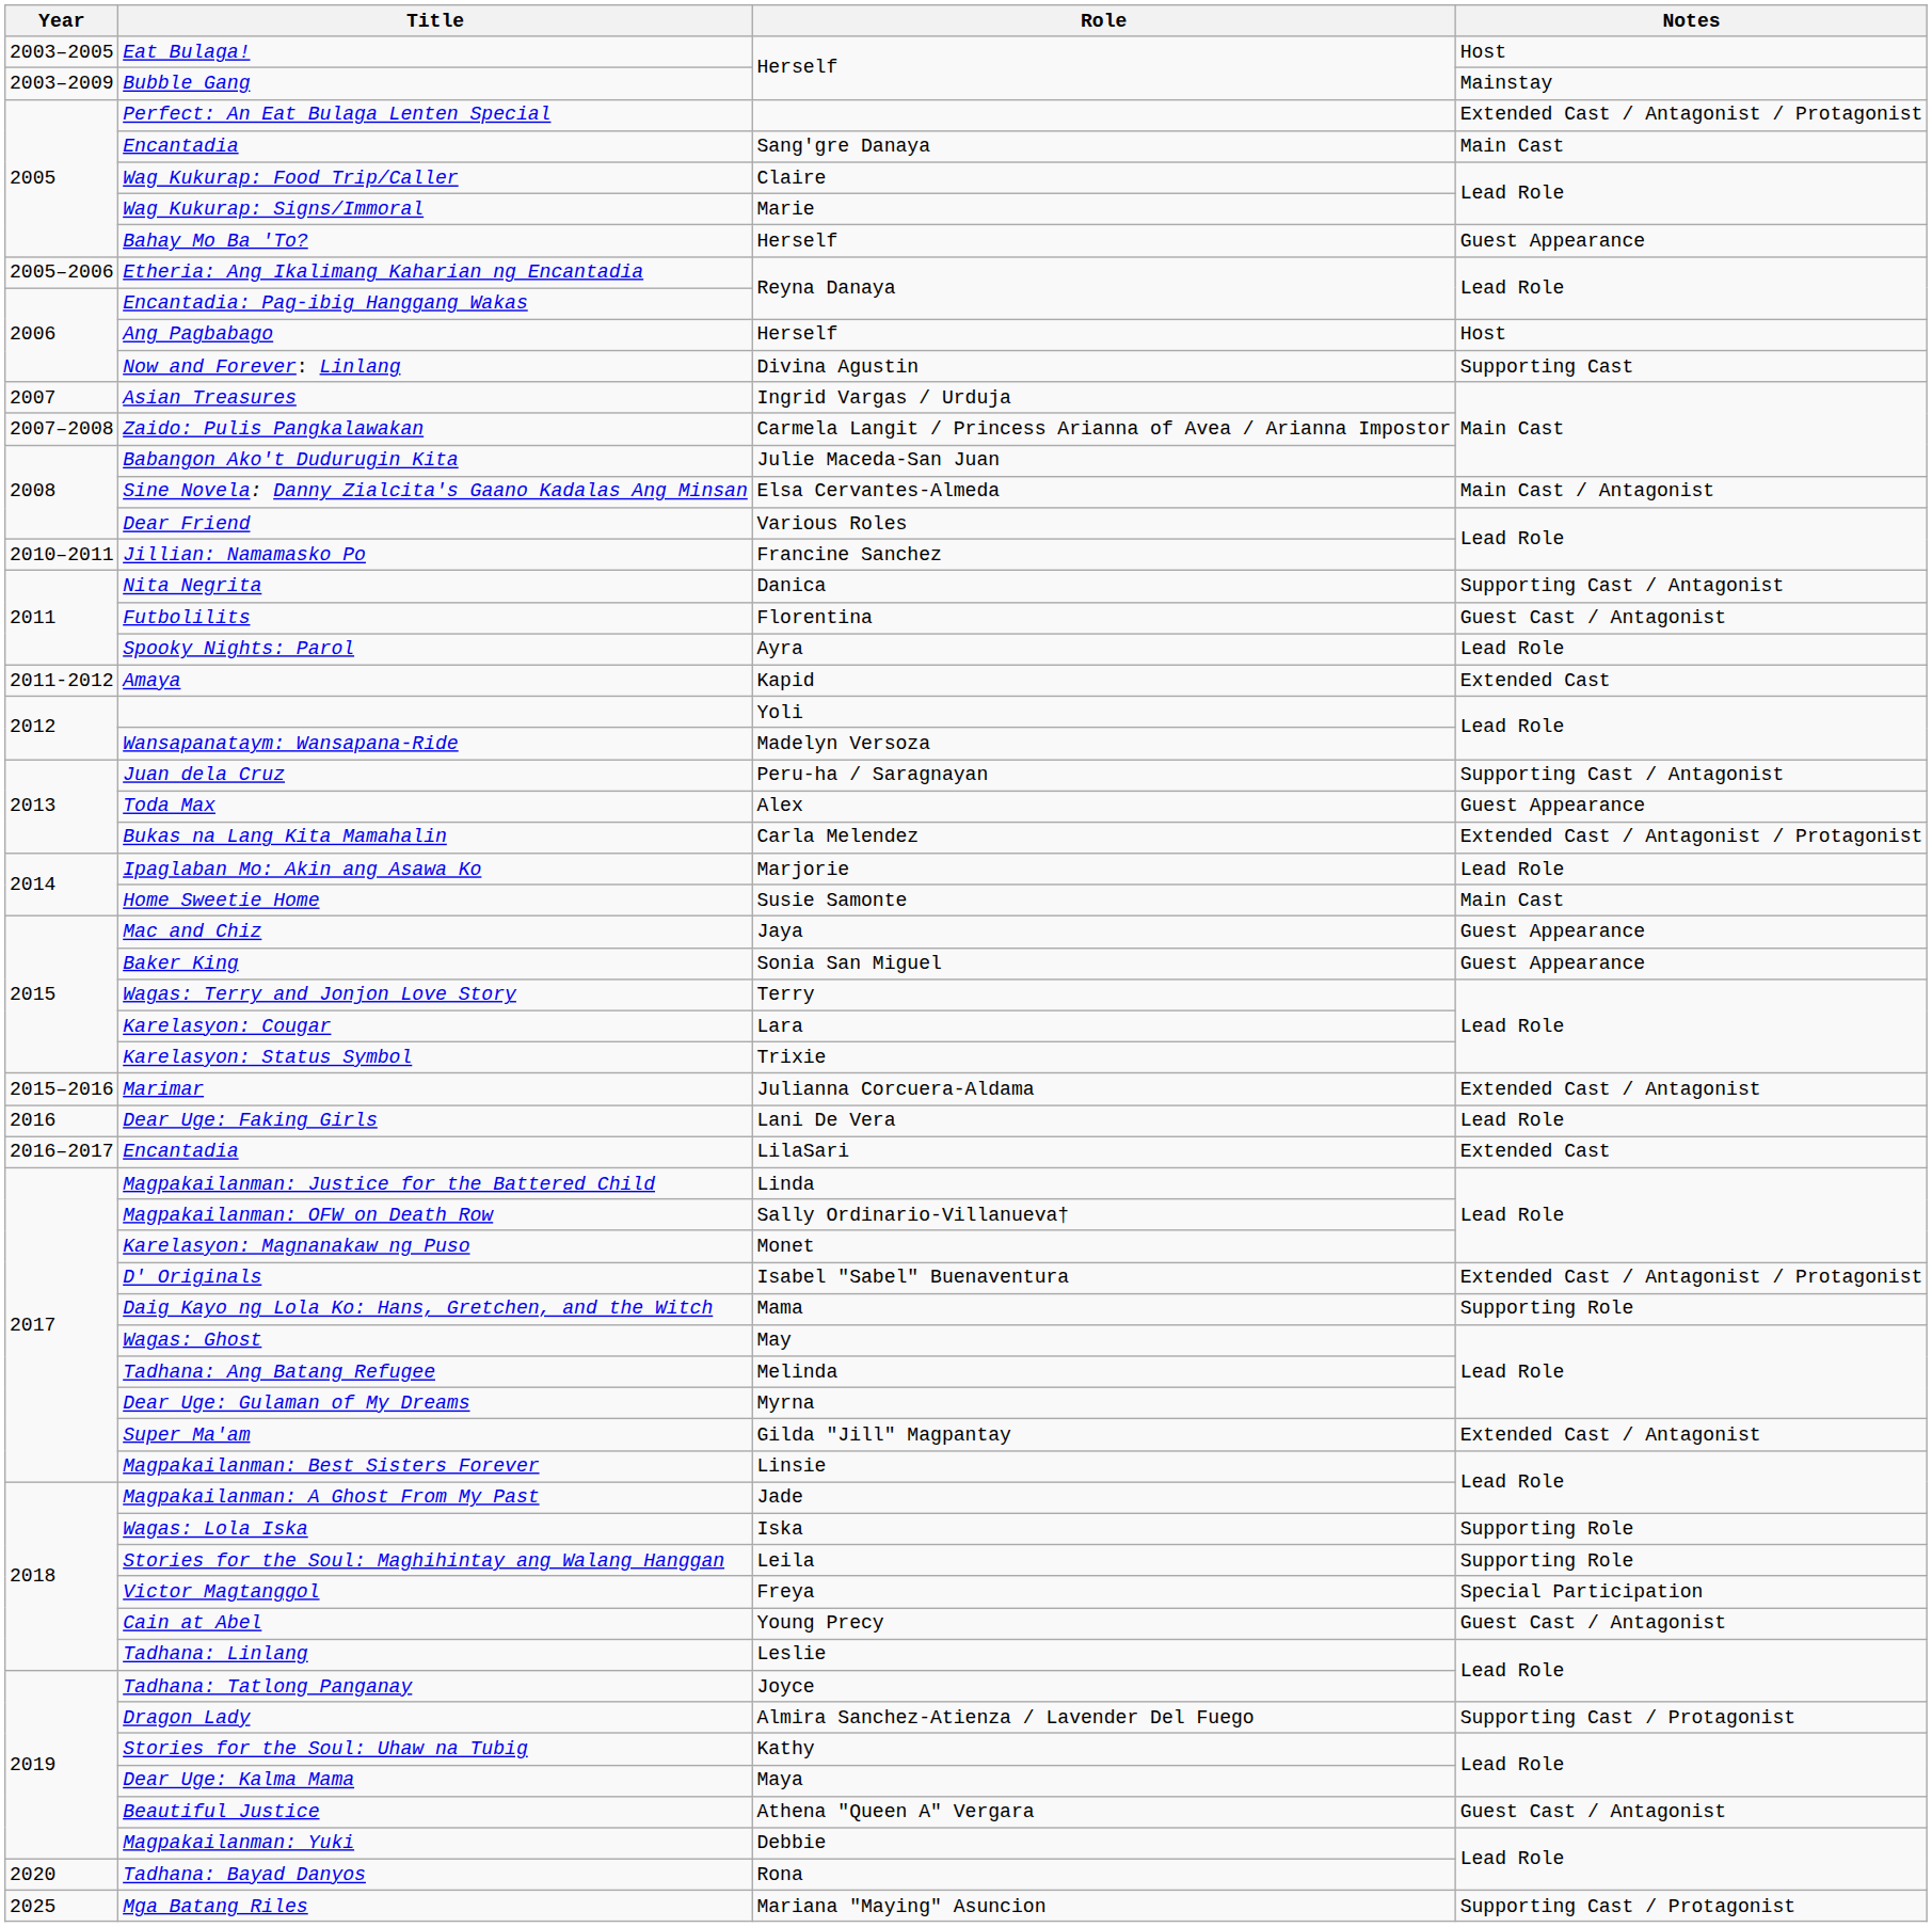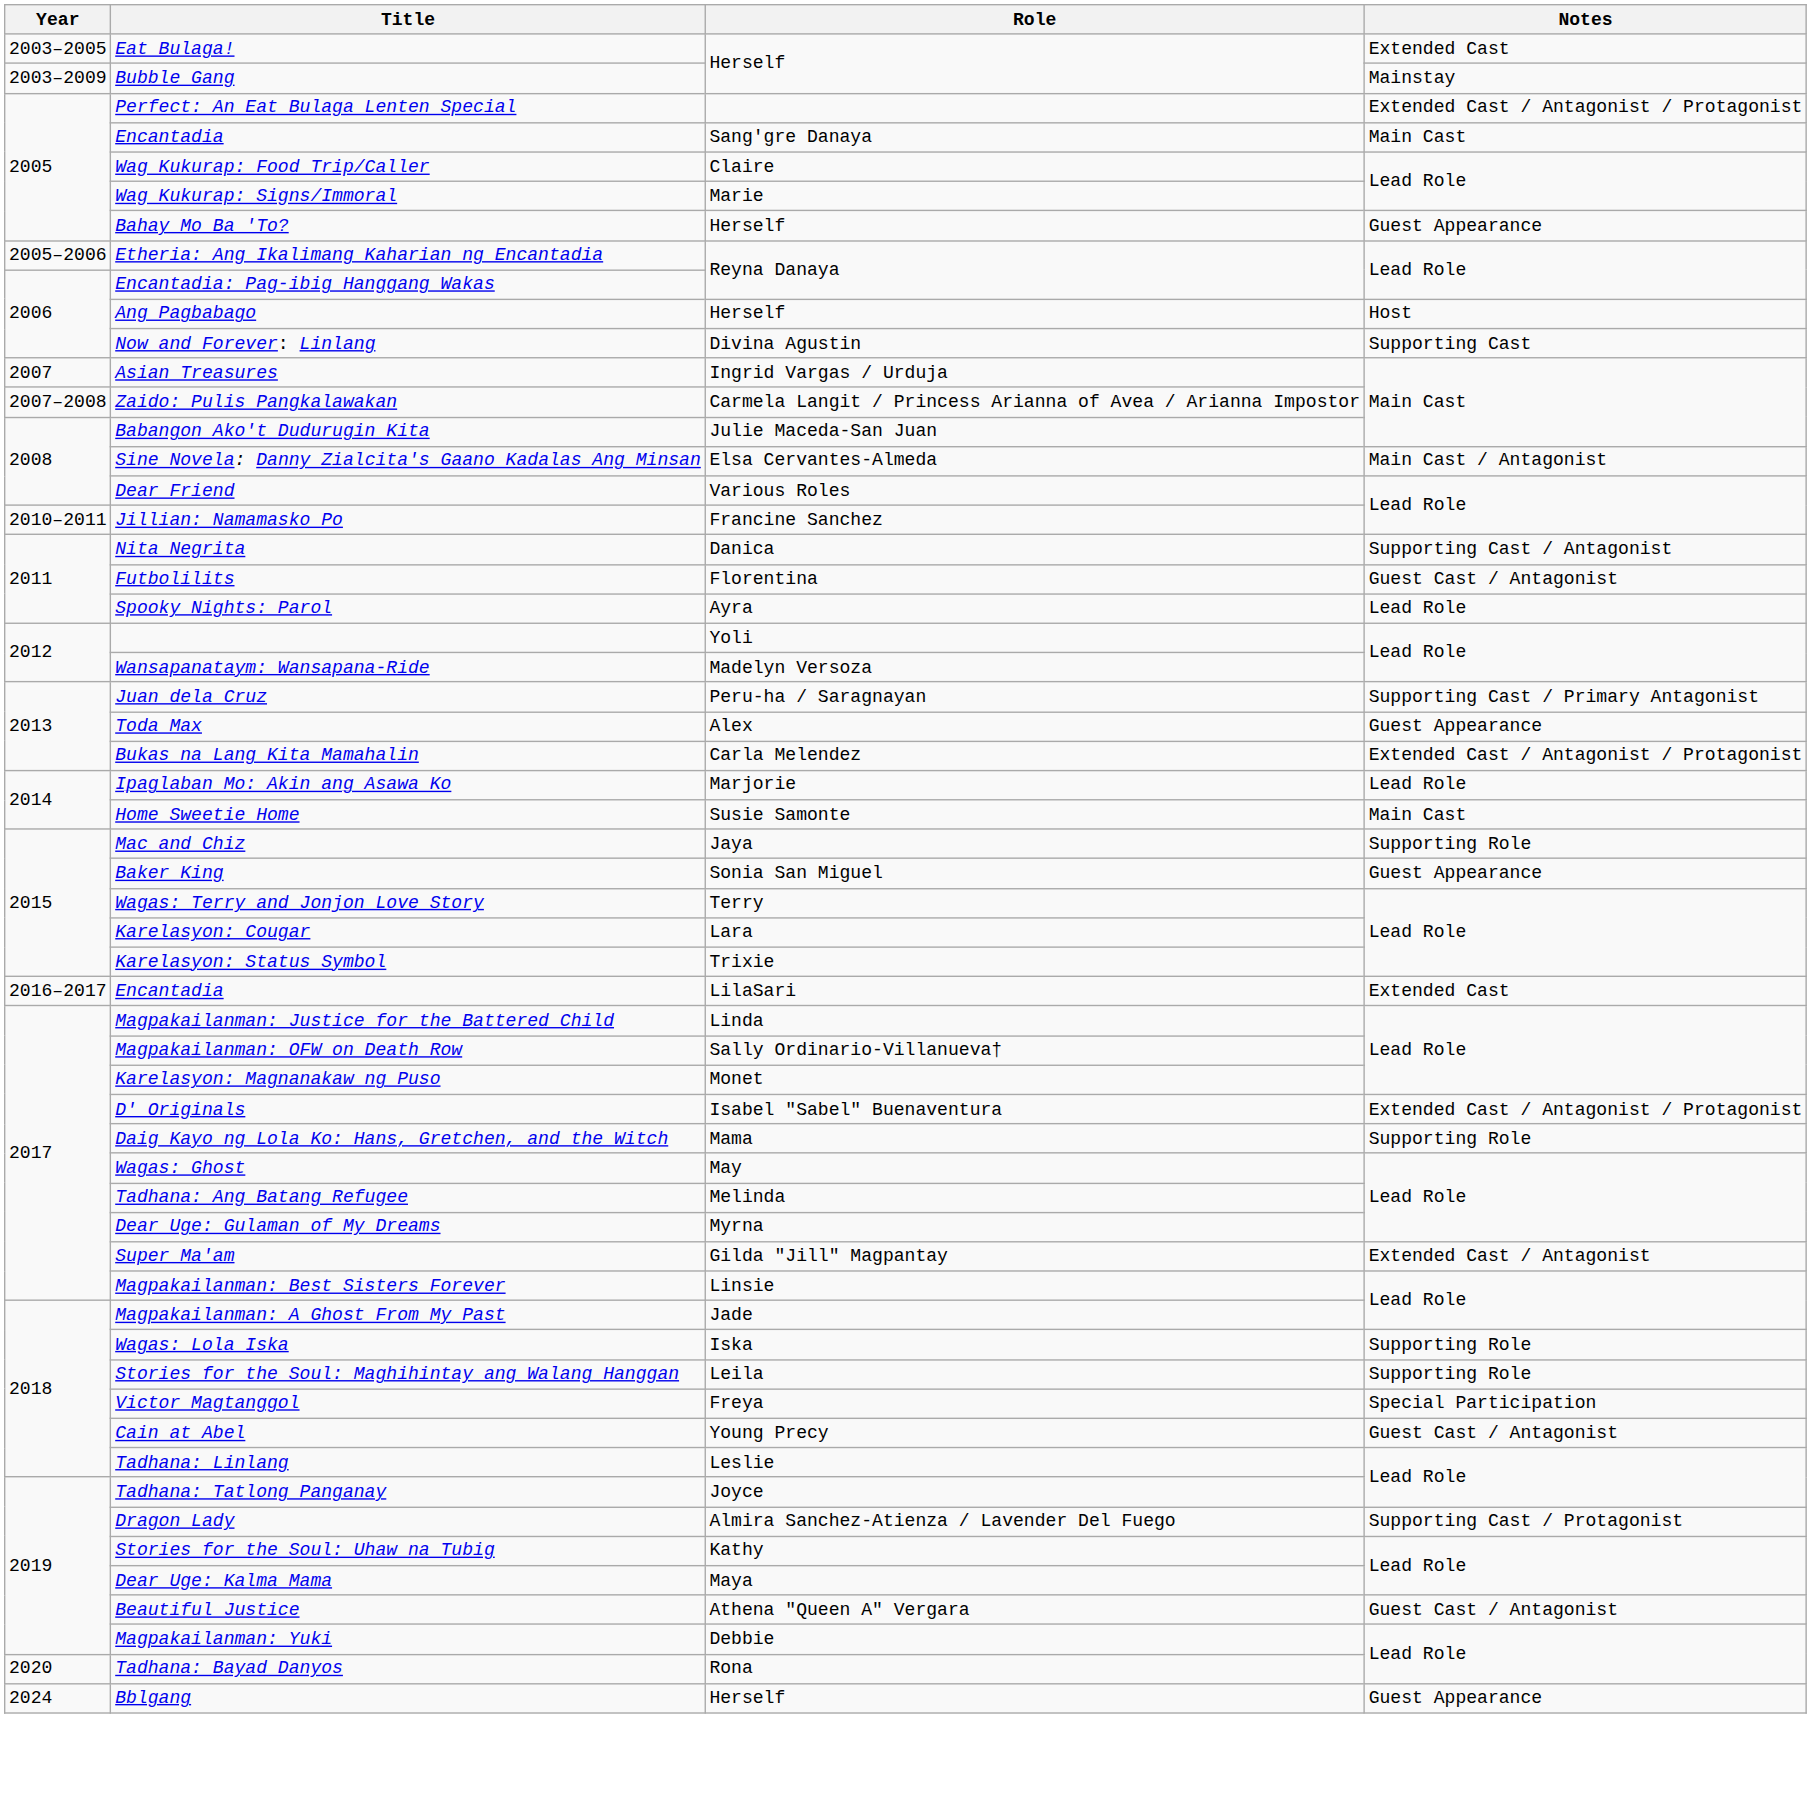Eat Bulaga! | Notes: Host -> Extended Cast
- row: 2011-2012 | Amaya | Kapid | Extended Cast
Juan dela Cruz | Notes: Supporting Cast / Antagonist -> Supporting Cast / Primary Antagonist
Mac and Chiz | Notes: Guest Appearance -> Supporting Role
- row: 2015–2016 | Marimar | Julianna Corcuera-Aldama | Extended Cast / Antagonist
- row: 2016 | Dear Uge: Faking Girls | Lani De Vera | Lead Role
+ row: 2024 | Bblgang | Herself | Guest Appearance
- row: 2025 | Mga Batang Riles | Mariana "Maying" Asuncion | Supporting Cast / Protagonist
